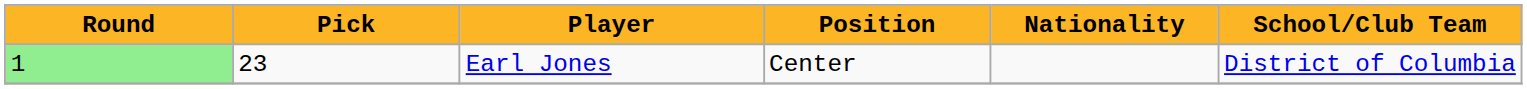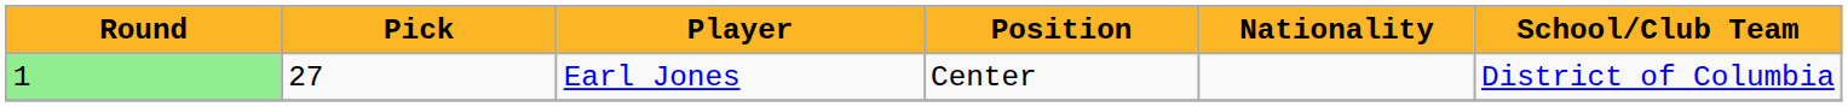Earl Jones | Pick: 23 -> 27
